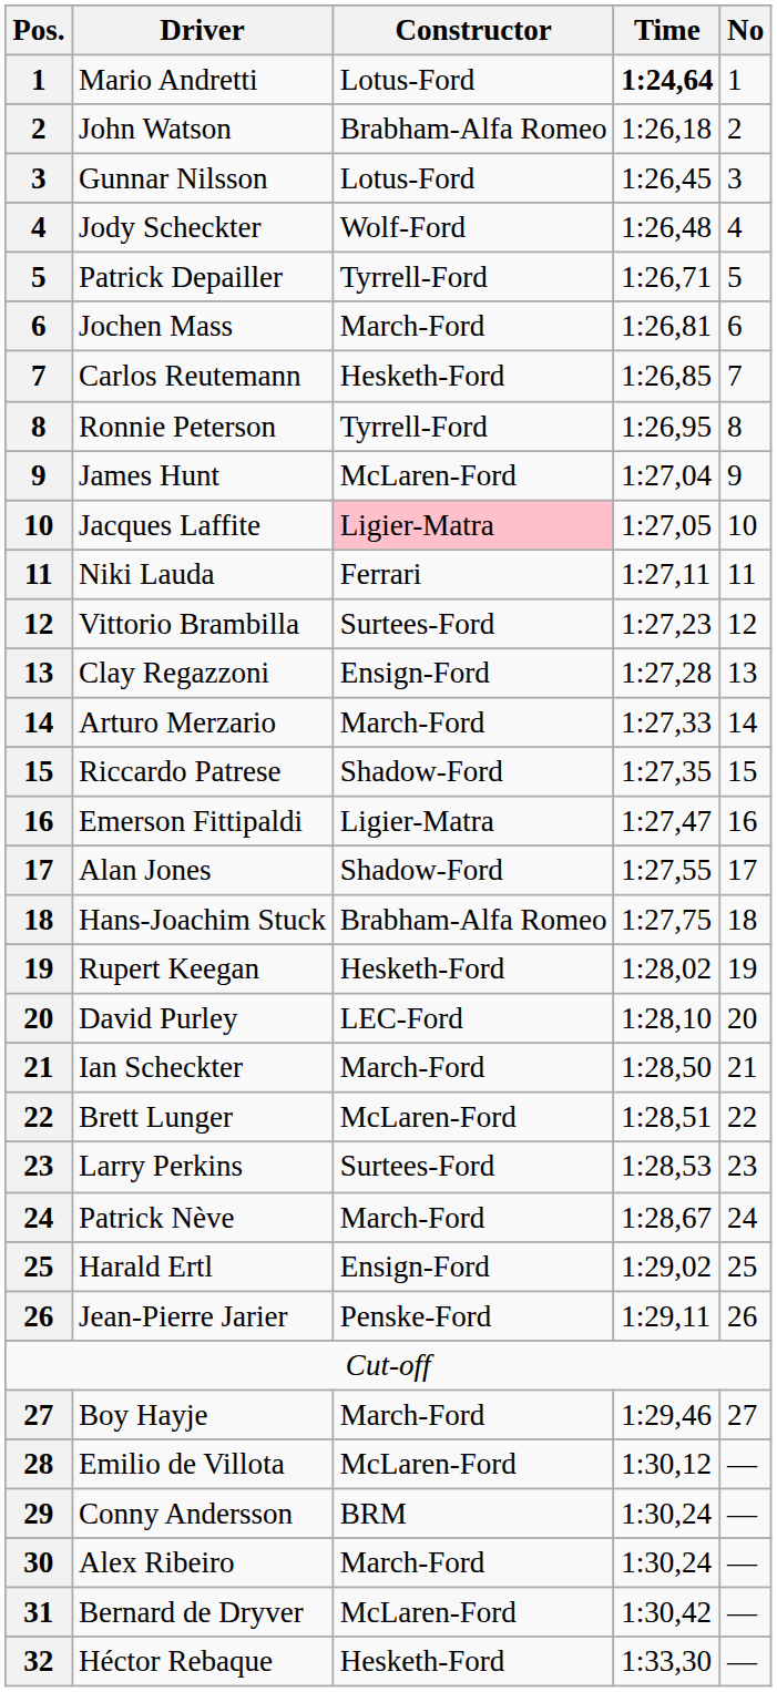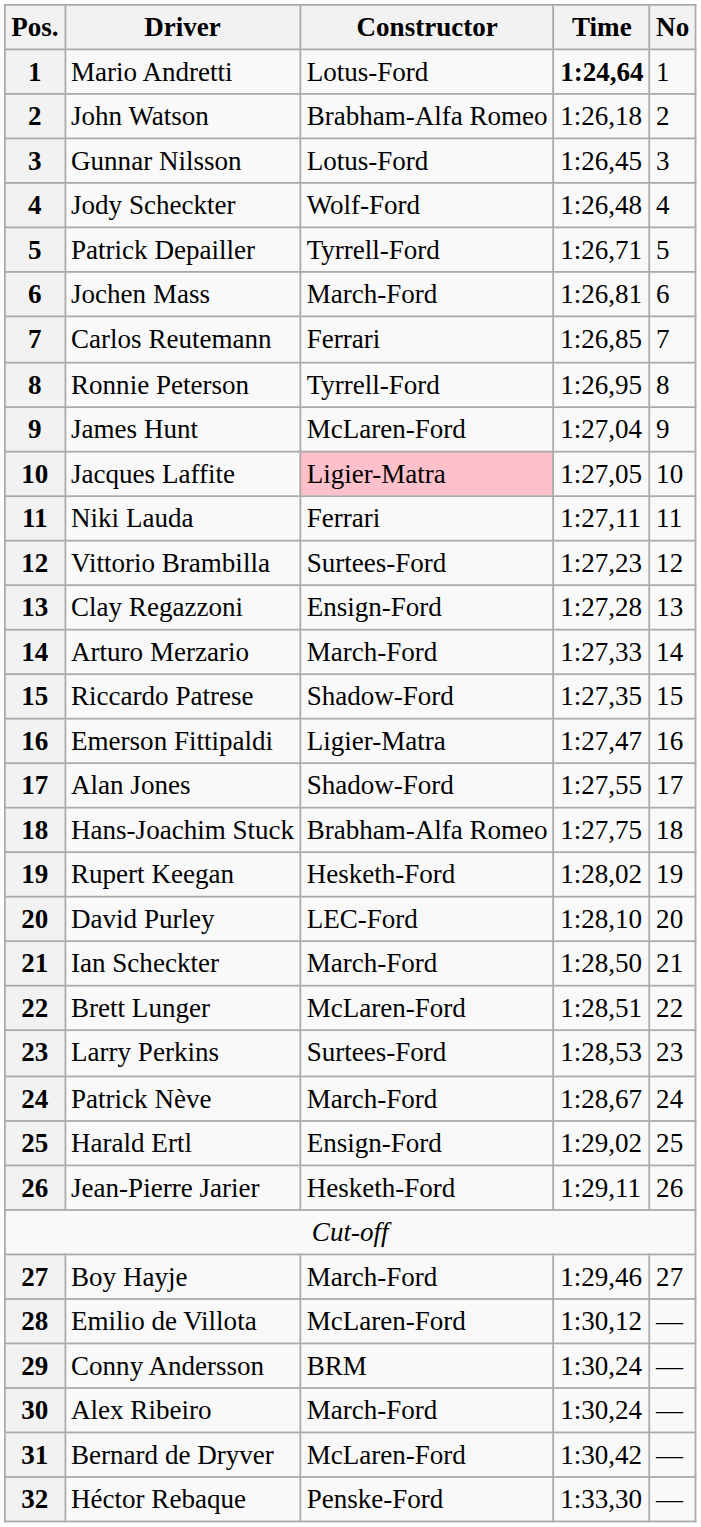Carlos Reutemann | Constructor: Hesketh-Ford -> Ferrari
Jean-Pierre Jarier | Constructor: Penske-Ford -> Hesketh-Ford
Héctor Rebaque | Constructor: Hesketh-Ford -> Penske-Ford
